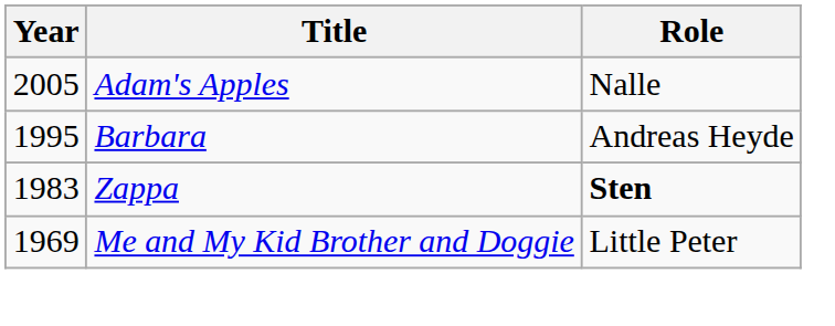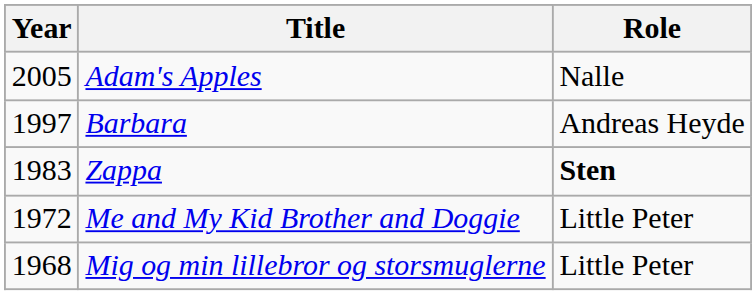Barbara | Year: 1995 -> 1997
Me and My Kid Brother and Doggie | Year: 1969 -> 1972
+ row: 1968 | Mig og min lillebror og storsmuglerne | Little Peter
